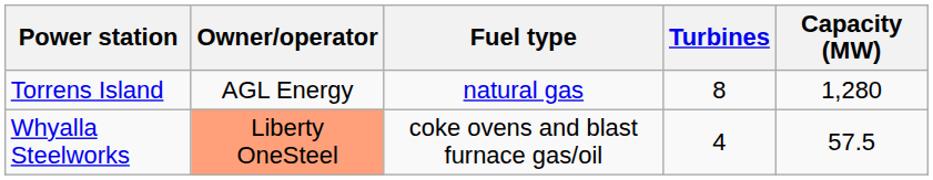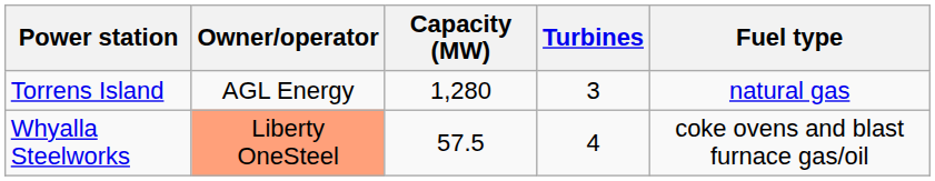columns swapped: Capacity (MW) <-> Fuel type
Torrens Island | Turbines: 8 -> 3
